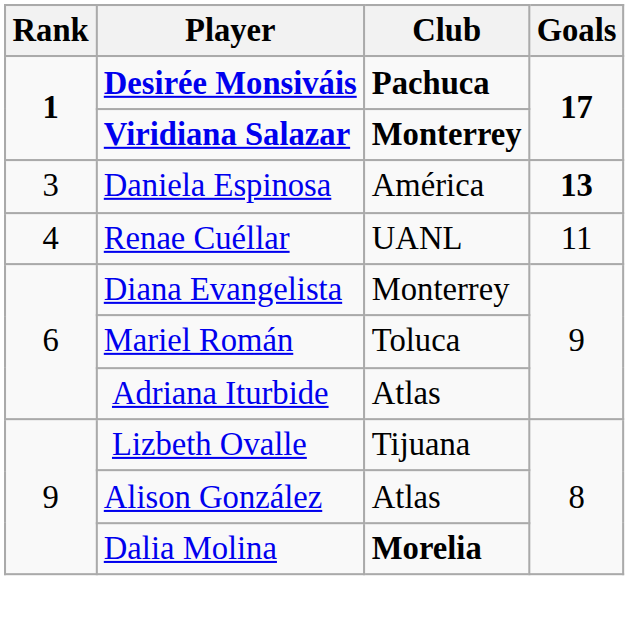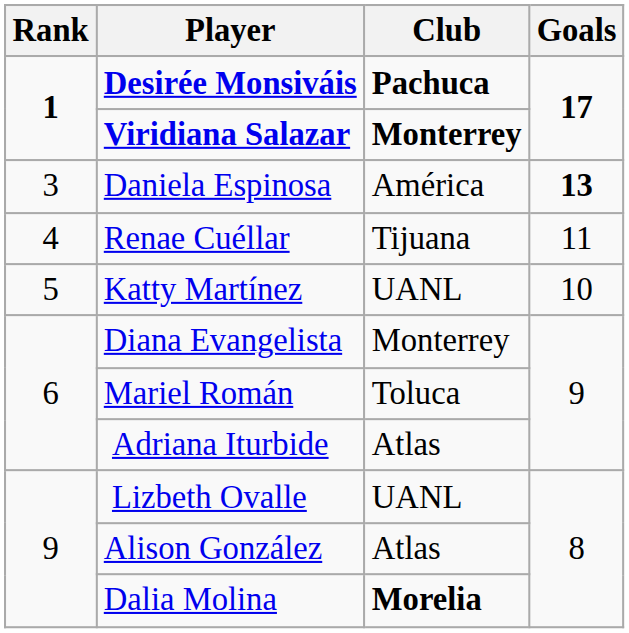Renae Cuéllar | Club: UANL -> Tijuana
+ row: 5 | Katty Martínez | UANL | 10
Lizbeth Ovalle | Club: Tijuana -> UANL
